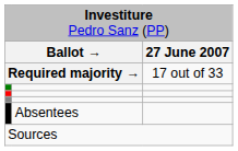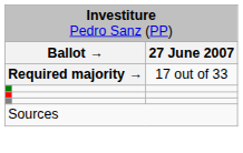- row: Absentees
